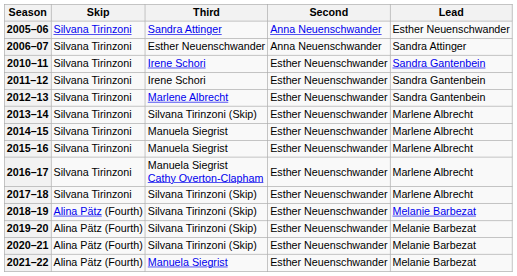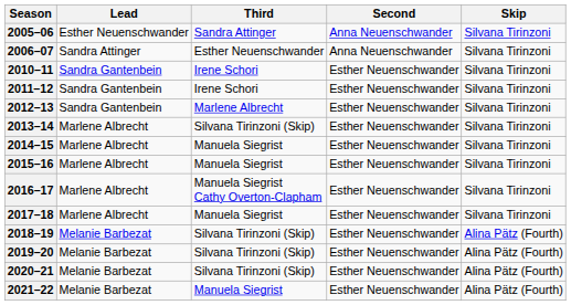columns swapped: Skip <-> Lead
2017–18 | Third: Silvana Tirinzoni (Skip) -> Manuela Siegrist
